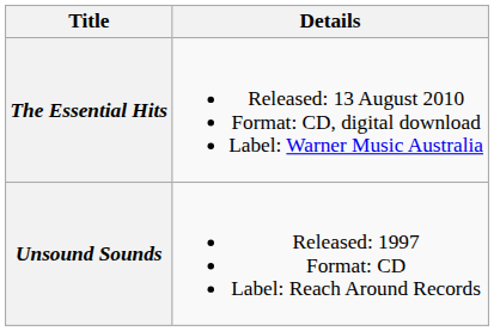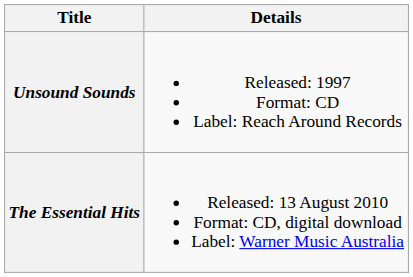rows swapped: Unsound Sounds <-> The Essential Hits
